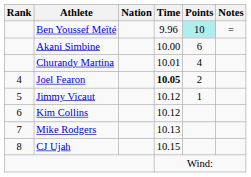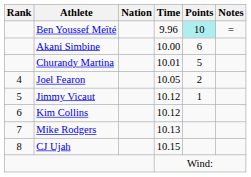Churandy Martina | Points: 4 -> 5
Joel Fearon | Time: bold -> normal
